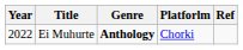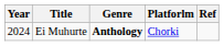Ei Muhurte | Year: 2022 -> 2024
